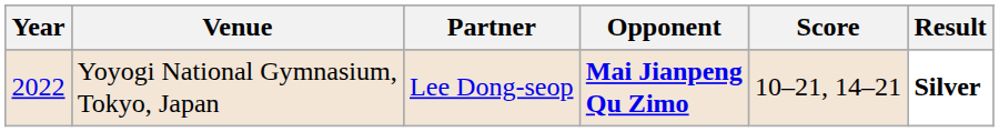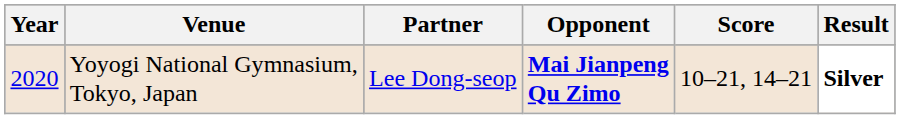Yoyogi National Gymnasium, Tokyo, Japan | Year: 2022 -> 2020
